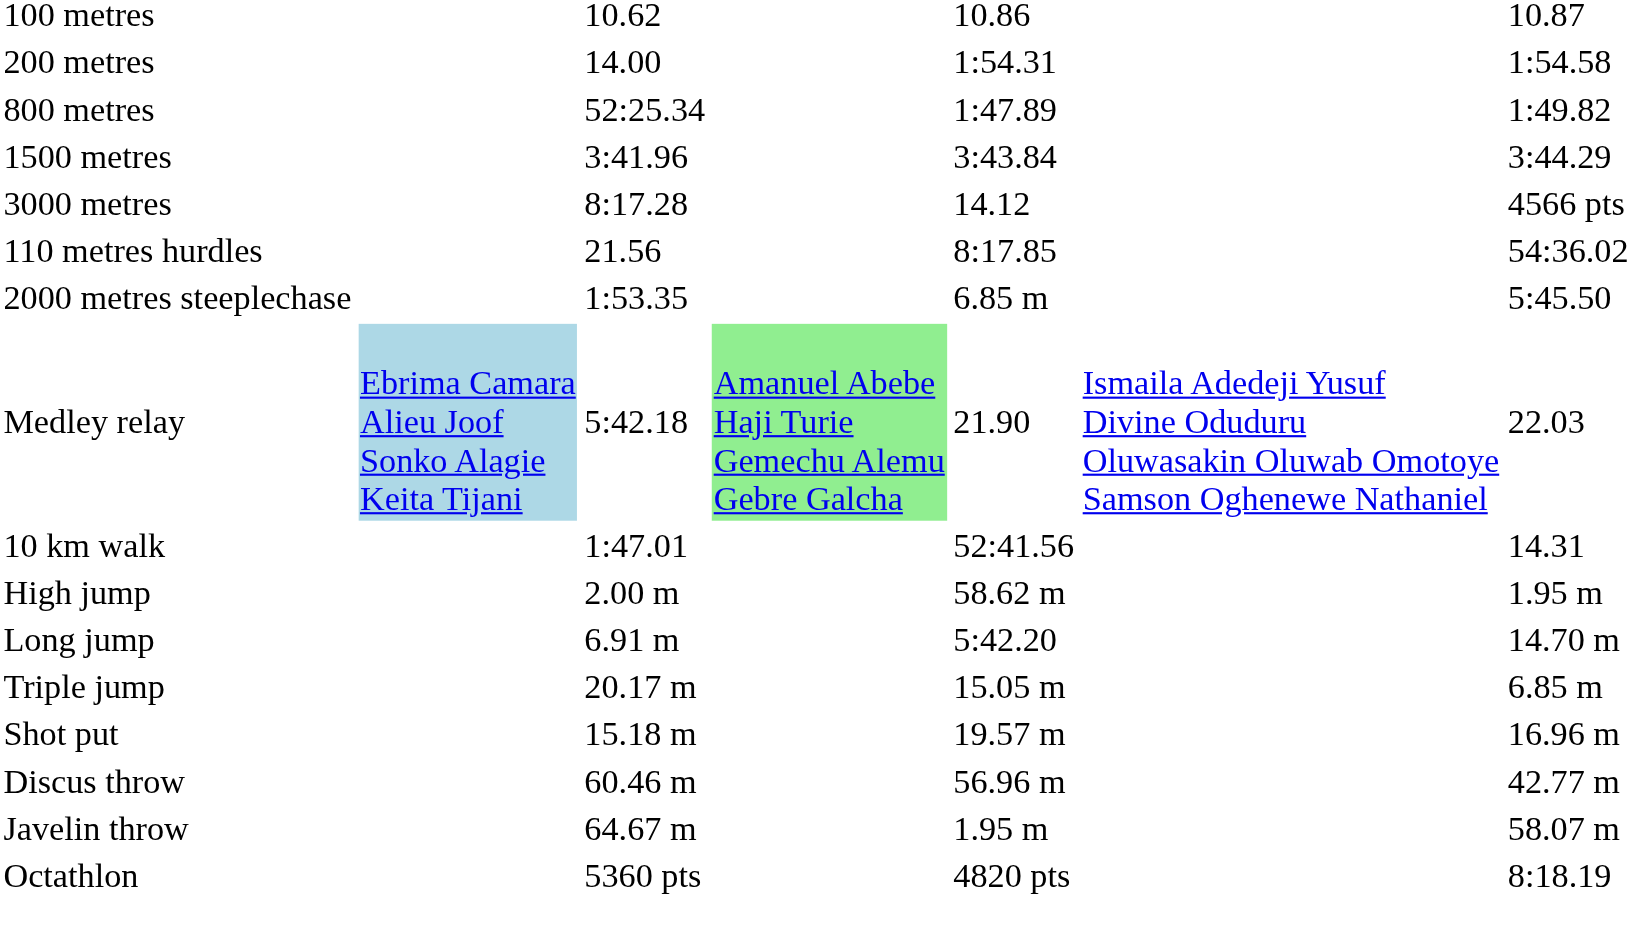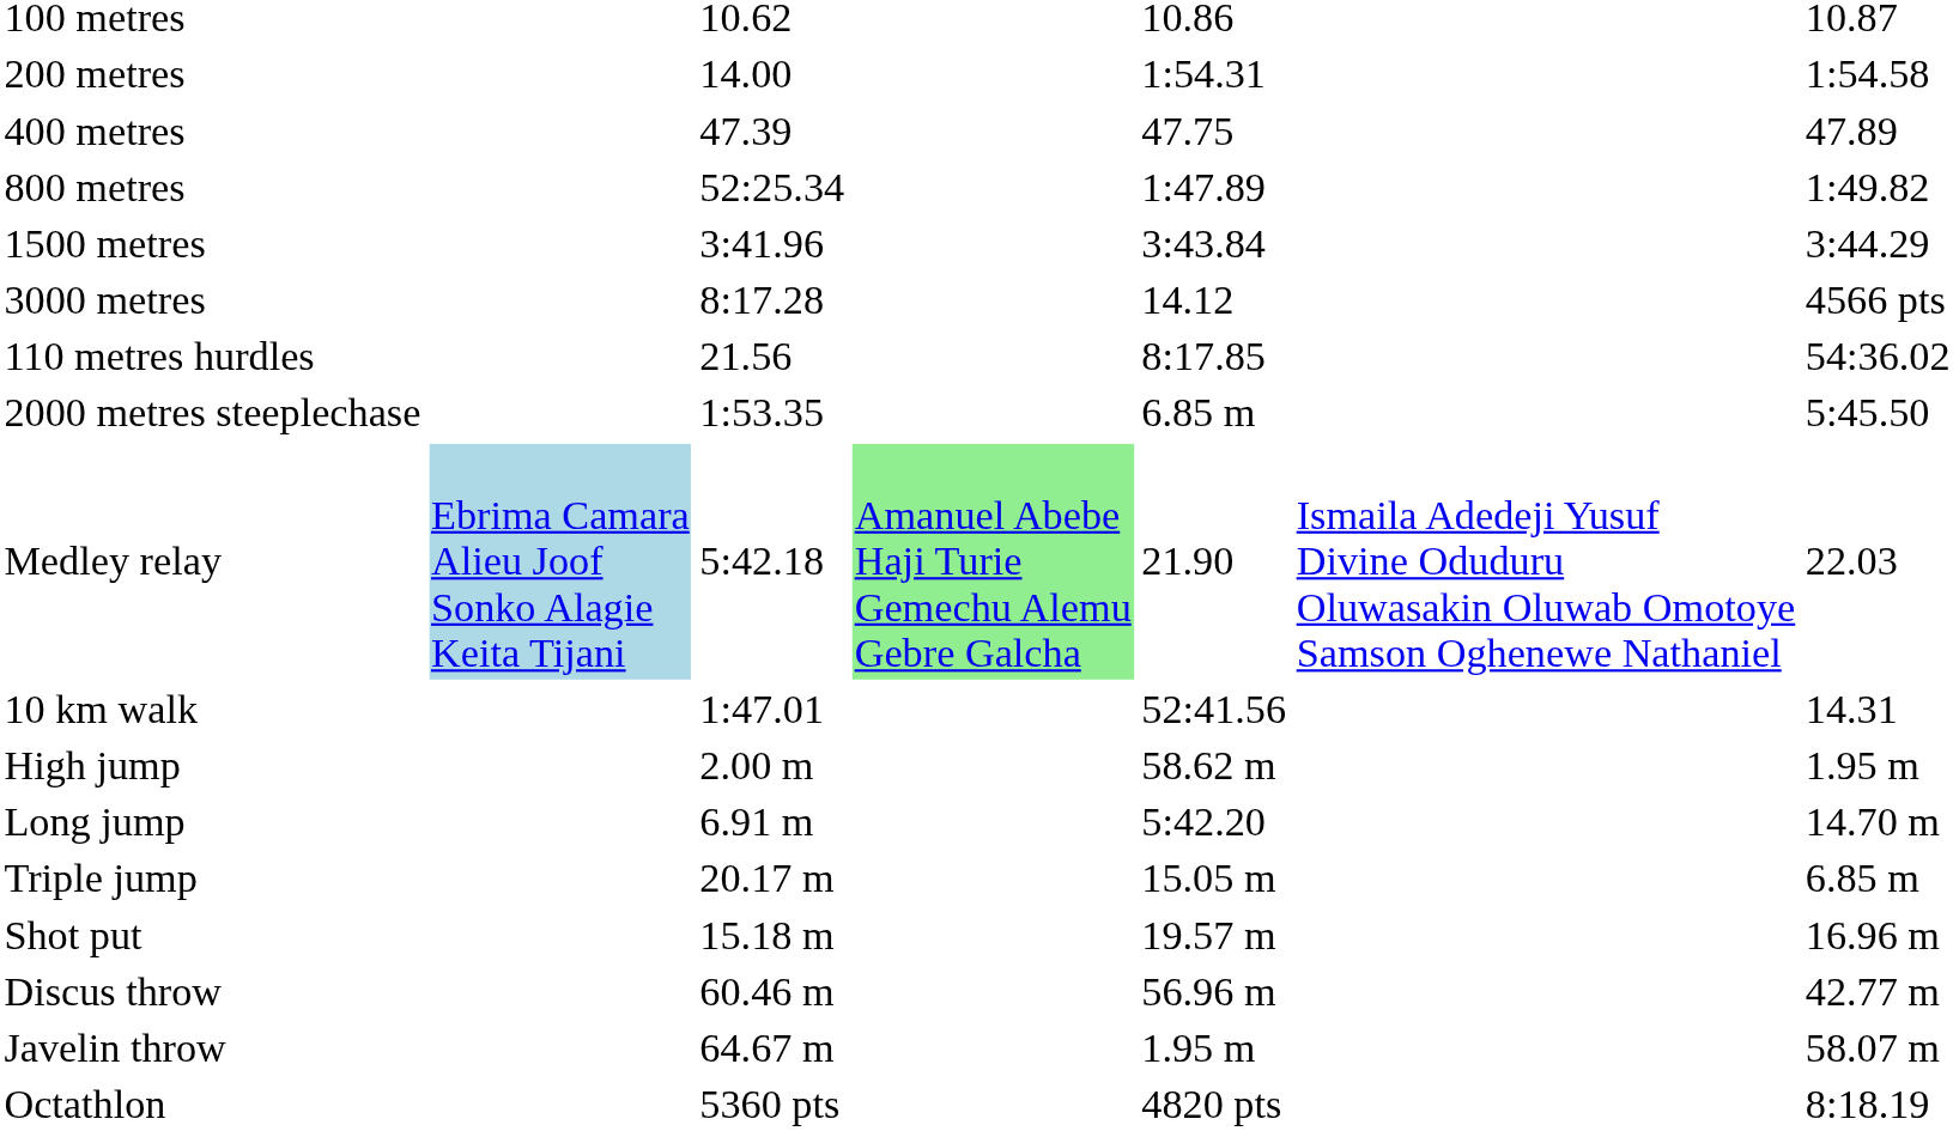+ row: 400 metres | 47.39 | 47.75 | 47.89
